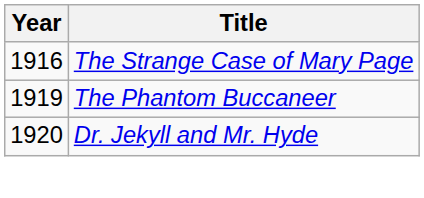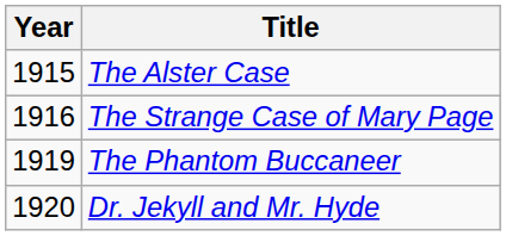+ row: 1915 | The Alster Case
